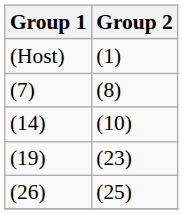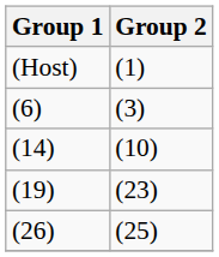+ row: (6) | (3)
- row: (7) | (8)
